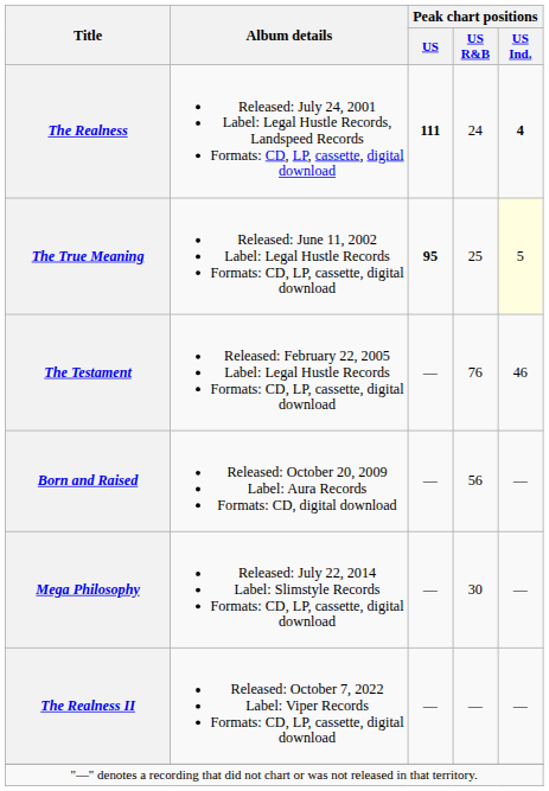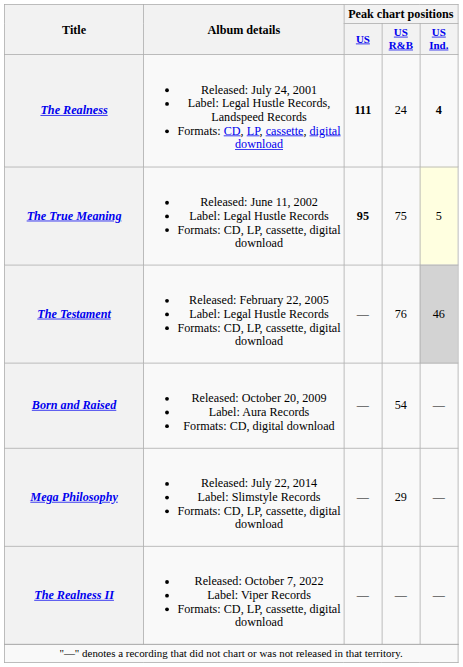The True Meaning | Peak chart positions / US R&B: 25 -> 75
The Testament | Peak chart positions / US Ind.: no background -> lightgrey background
Born and Raised | Peak chart positions / US R&B: 56 -> 54
Mega Philosophy | Peak chart positions / US R&B: 30 -> 29
